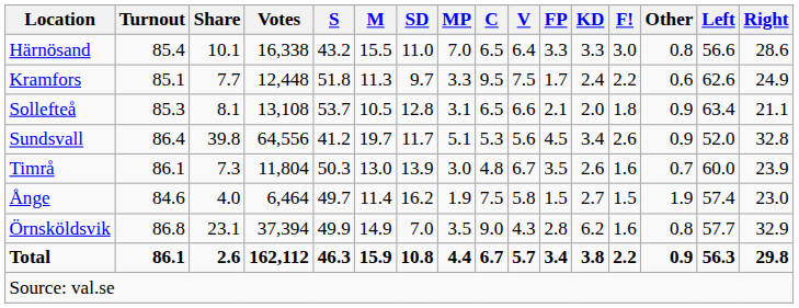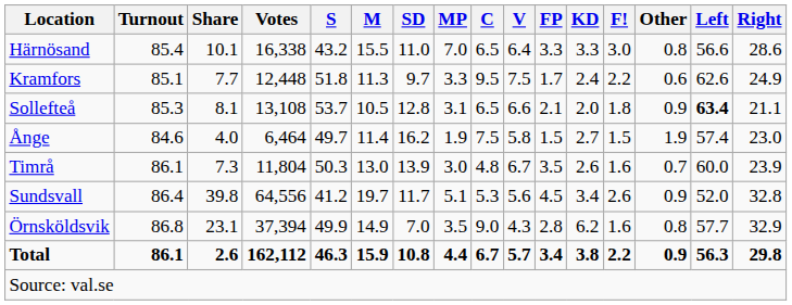Sollefteå | Left: normal -> bold
rows swapped: Sundsvall <-> Ånge
